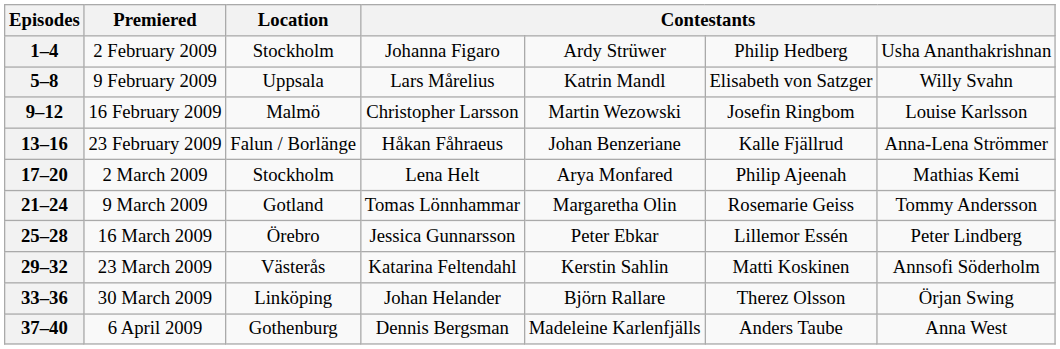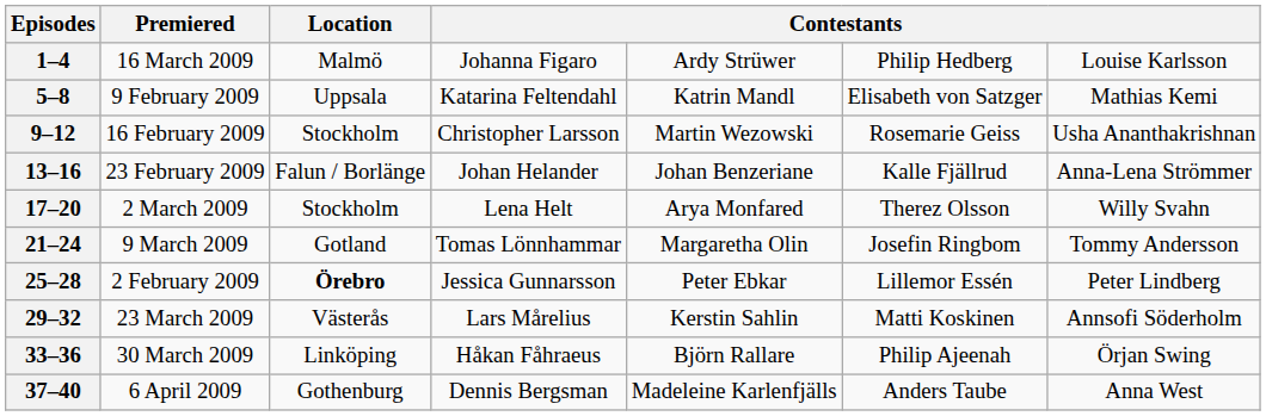1–4 | Premiered: 2 February 2009 -> 16 March 2009
1–4 | Location: Stockholm -> Malmö
1–4 | column 7: Usha Ananthakrishnan -> Louise Karlsson
5–8 | column 4: Lars Mårelius -> Katarina Feltendahl
5–8 | column 7: Willy Svahn -> Mathias Kemi
9–12 | Location: Malmö -> Stockholm
9–12 | column 6: Josefin Ringbom -> Rosemarie Geiss
9–12 | column 7: Louise Karlsson -> Usha Ananthakrishnan
13–16 | column 4: Håkan Fåhraeus -> Johan Helander
17–20 | column 6: Philip Ajeenah -> Therez Olsson
17–20 | column 7: Mathias Kemi -> Willy Svahn
21–24 | column 6: Rosemarie Geiss -> Josefin Ringbom
25–28 | Premiered: 16 March 2009 -> 2 February 2009
25–28 | Location: normal -> bold
29–32 | column 4: Katarina Feltendahl -> Lars Mårelius
33–36 | column 4: Johan Helander -> Håkan Fåhraeus
33–36 | column 6: Therez Olsson -> Philip Ajeenah
